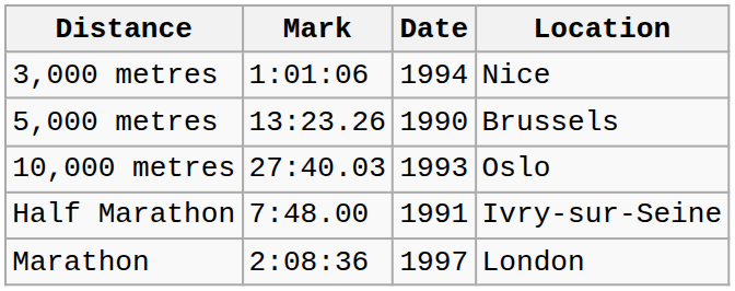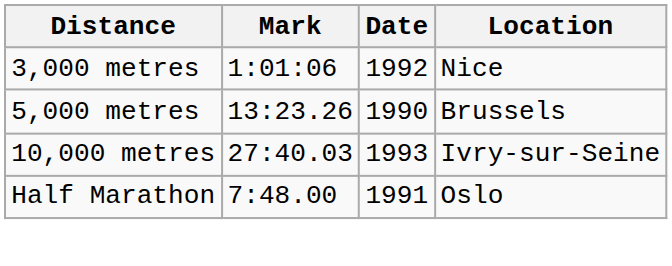3,000 metres | Date: 1994 -> 1992
10,000 metres | Location: Oslo -> Ivry-sur-Seine
Half Marathon | Location: Ivry-sur-Seine -> Oslo
- row: Marathon | 2:08:36 | 1997 | London
